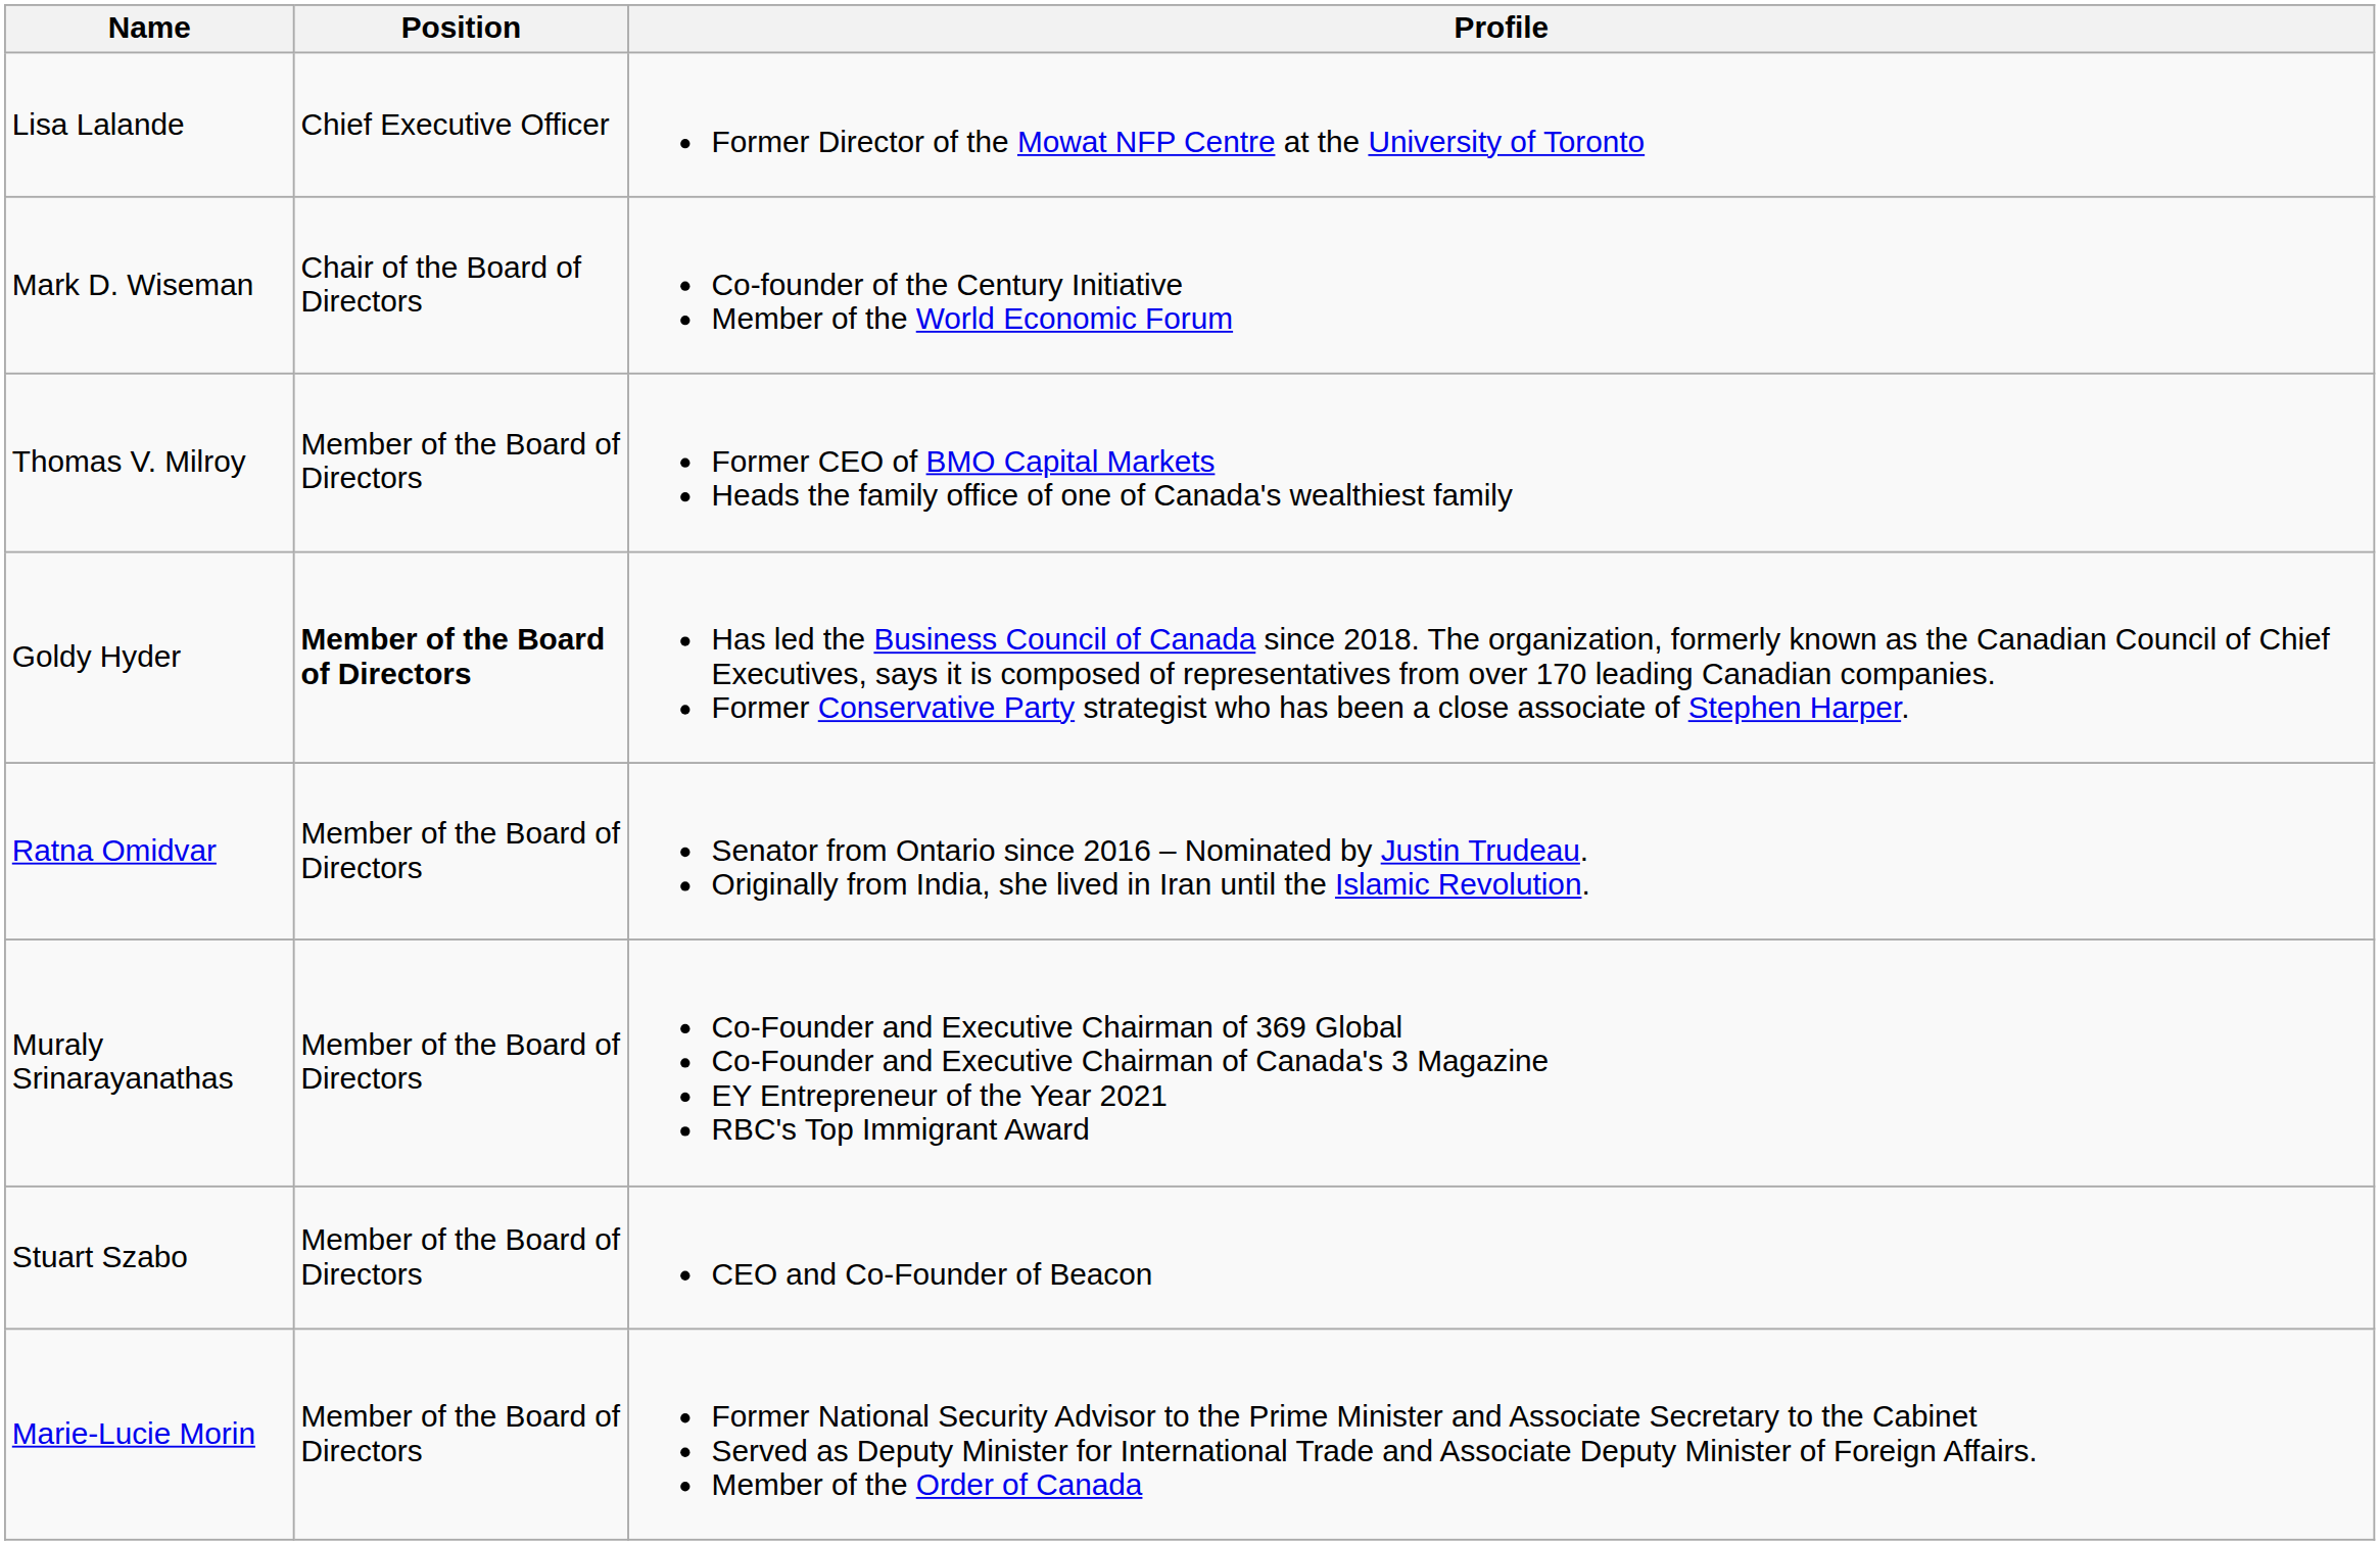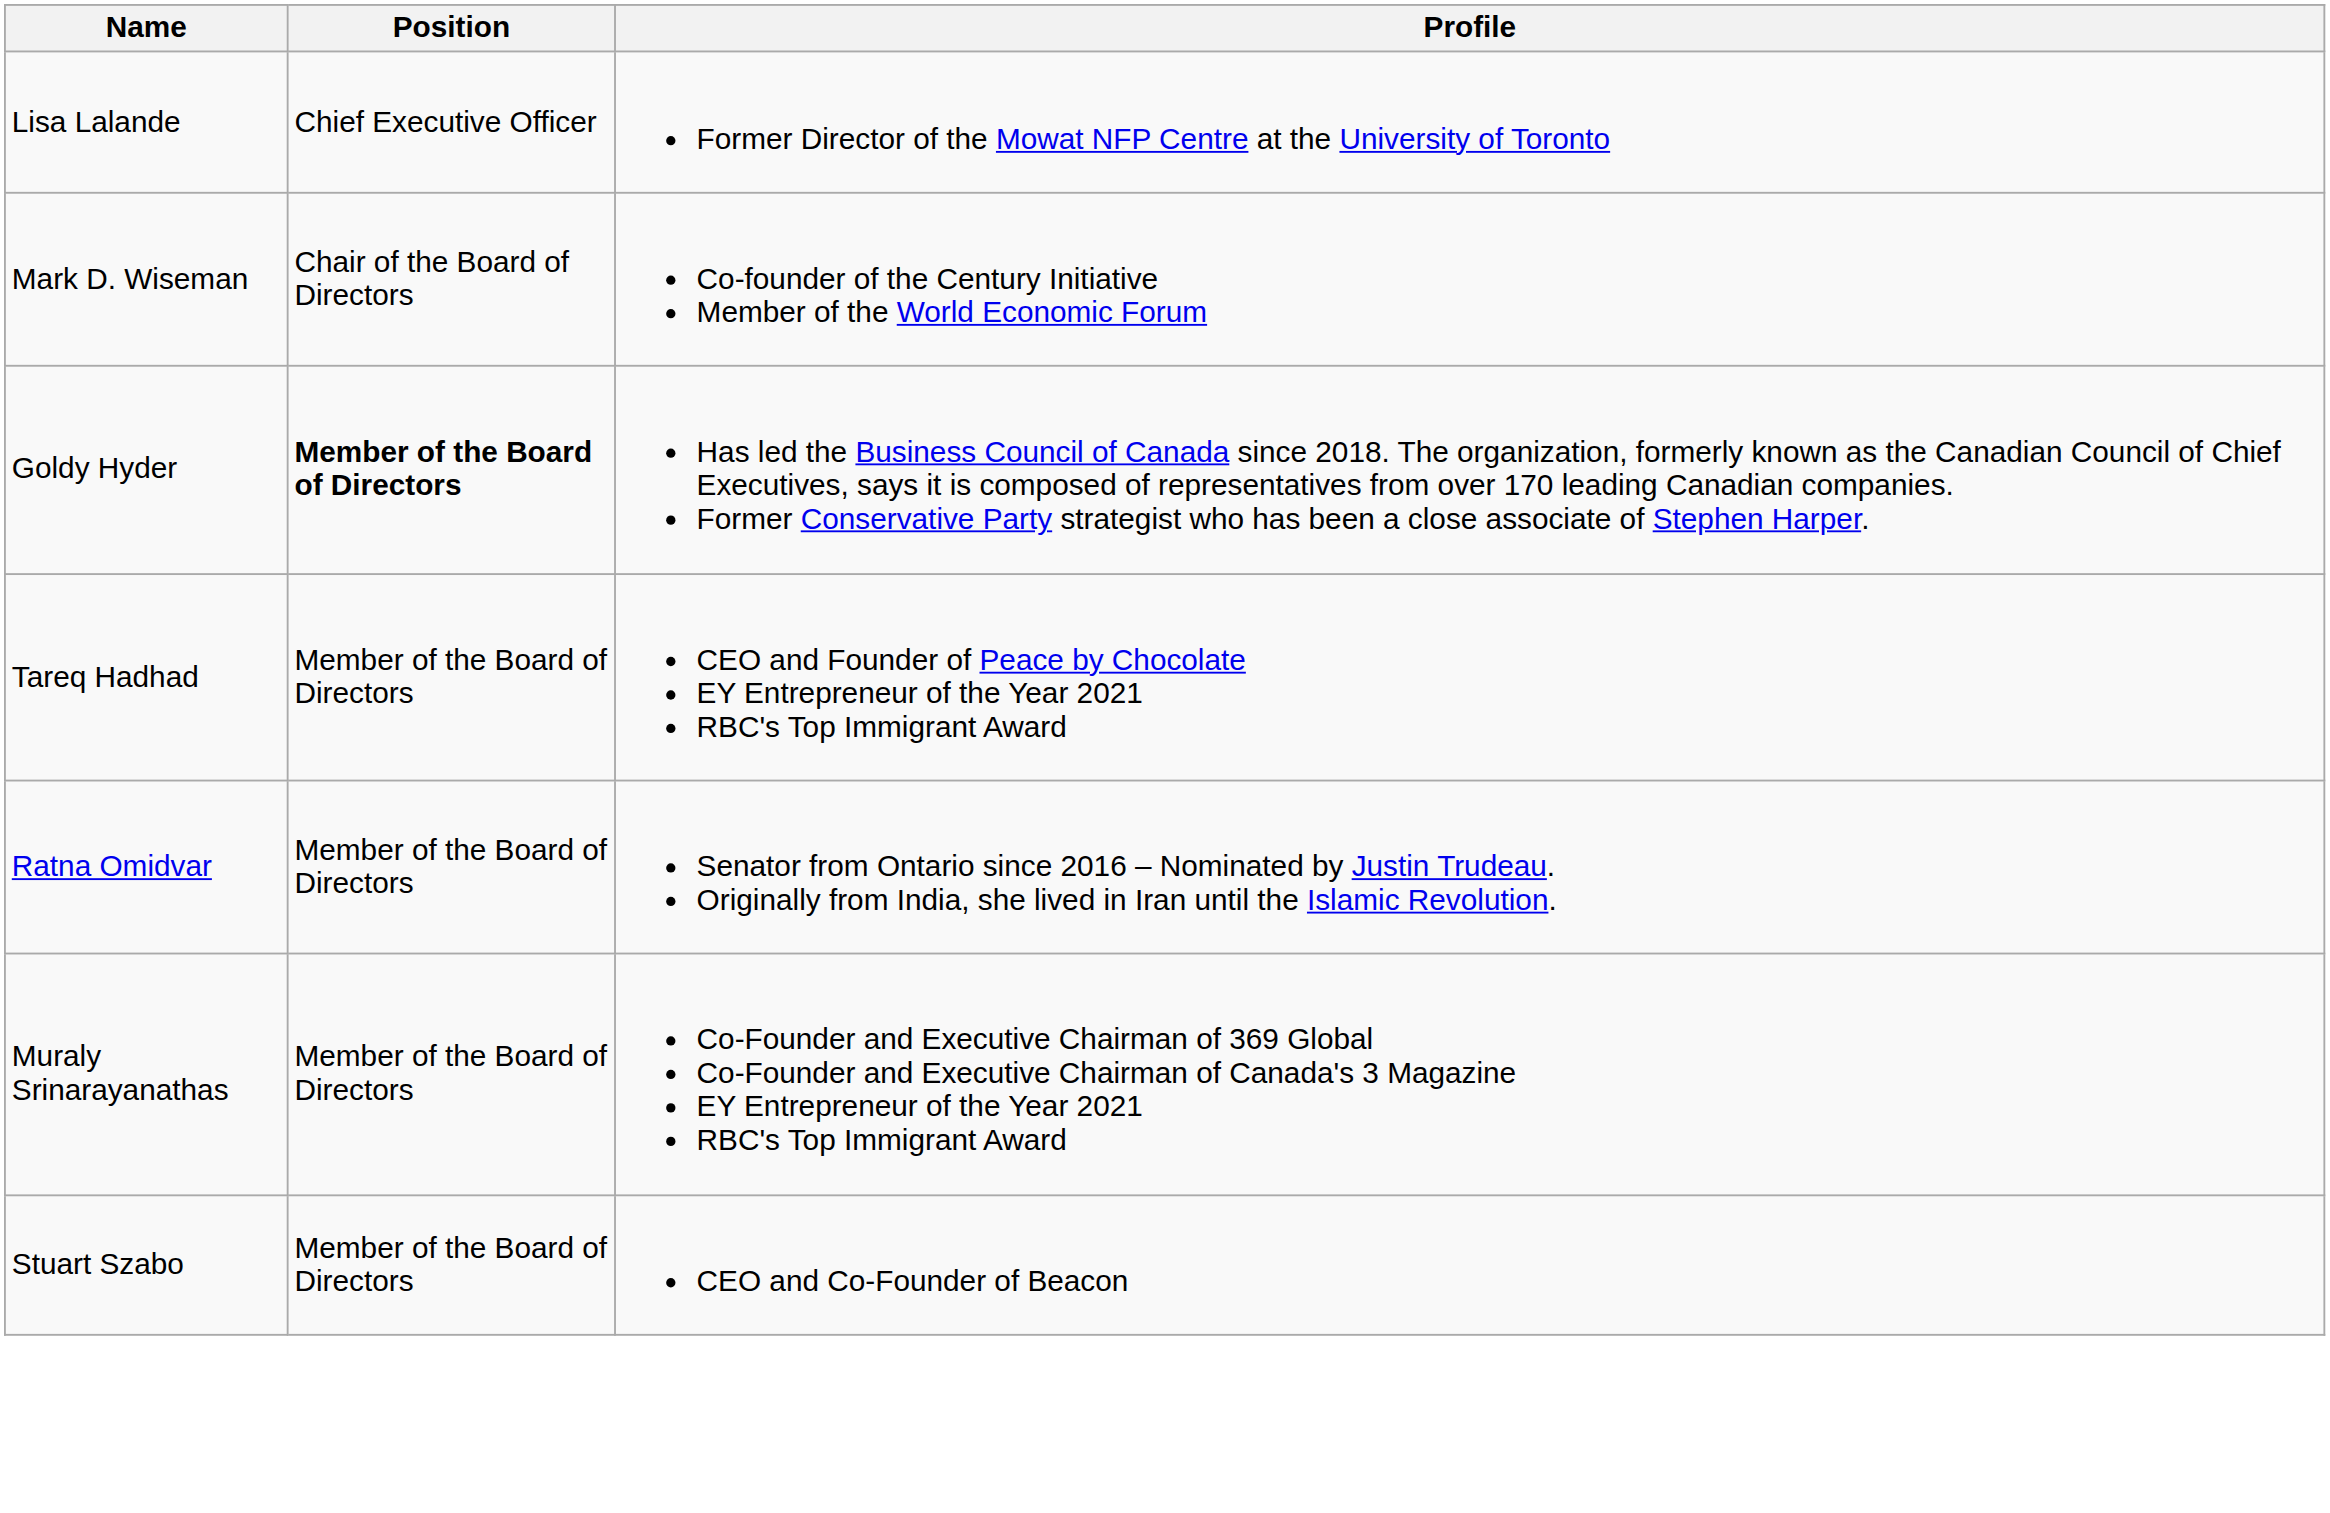- row: Thomas V. Milroy | Member of the Board of Directors | Former CEO of BMO Capital Markets Heads the family office of one of Canada's wealthiest family
+ row: Tareq Hadhad | Member of the Board of Directors | CEO and Founder of Peace by Chocolate EY Entrepreneur of the Year 2021 RBC's Top Immigrant Award
- row: Marie-Lucie Morin | Member of the Board of Directors | Former National Security Advisor to the Prime Minister and Associate Secretary to the Cabinet Served as Deputy Minister for International Trade and Associate Deputy Minister of Foreign Affairs. Member of the Order of Canada
